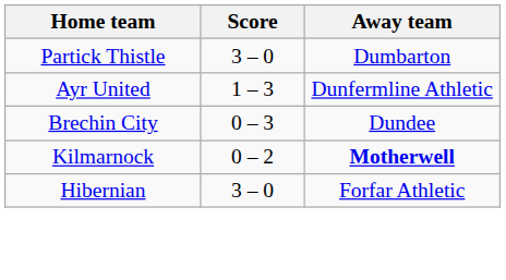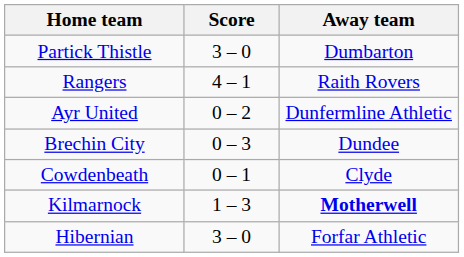+ row: Rangers | 4 – 1 | Raith Rovers
Ayr United | Score: 1 – 3 -> 0 – 2
+ row: Cowdenbeath | 0 – 1 | Clyde
Kilmarnock | Score: 0 – 2 -> 1 – 3
